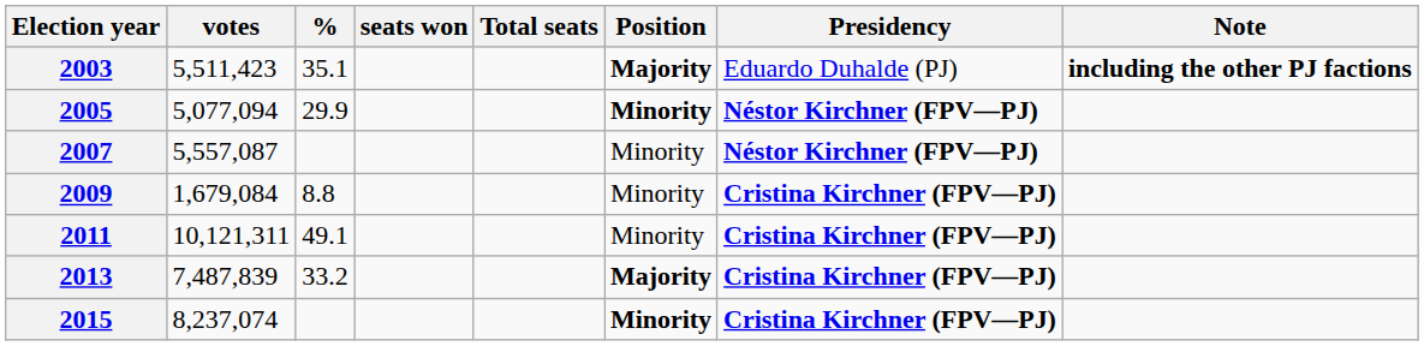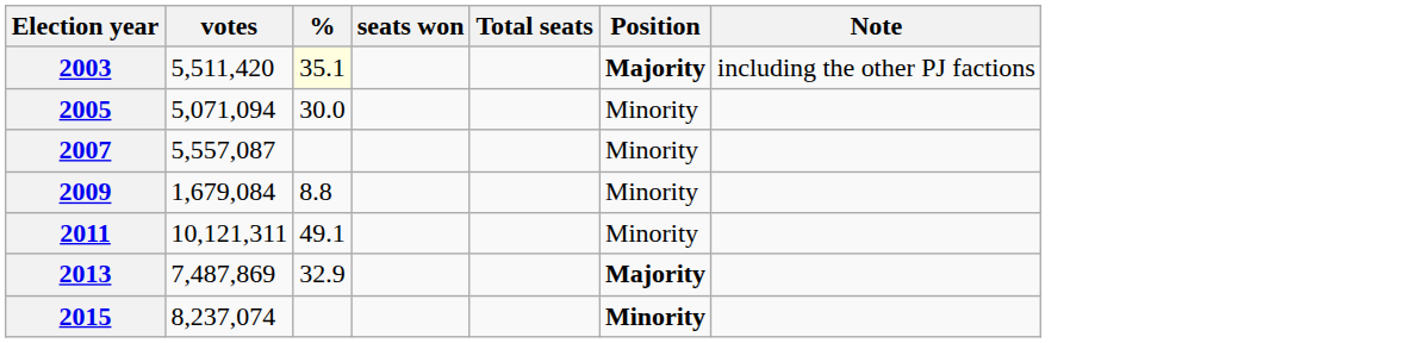- column: Presidency | Eduardo Duhalde (PJ) | Néstor Kirchner (FPV—PJ) | Néstor Kirchner (FPV—PJ) | Cristina Kirchner (FPV—PJ) | Cristina Kirchner (FPV—PJ) | Cristina Kirchner (FPV—PJ) | Cristina Kirchner (FPV—PJ)
2003 | votes: 5,511,423 -> 5,511,420
2003 | %: no background -> lightyellow background
2003 | Note: bold -> normal
2005 | votes: 5,077,094 -> 5,071,094
2005 | %: 29.9 -> 30.0
2005 | Position: bold -> normal
2013 | votes: 7,487,839 -> 7,487,869
2013 | %: 33.2 -> 32.9
